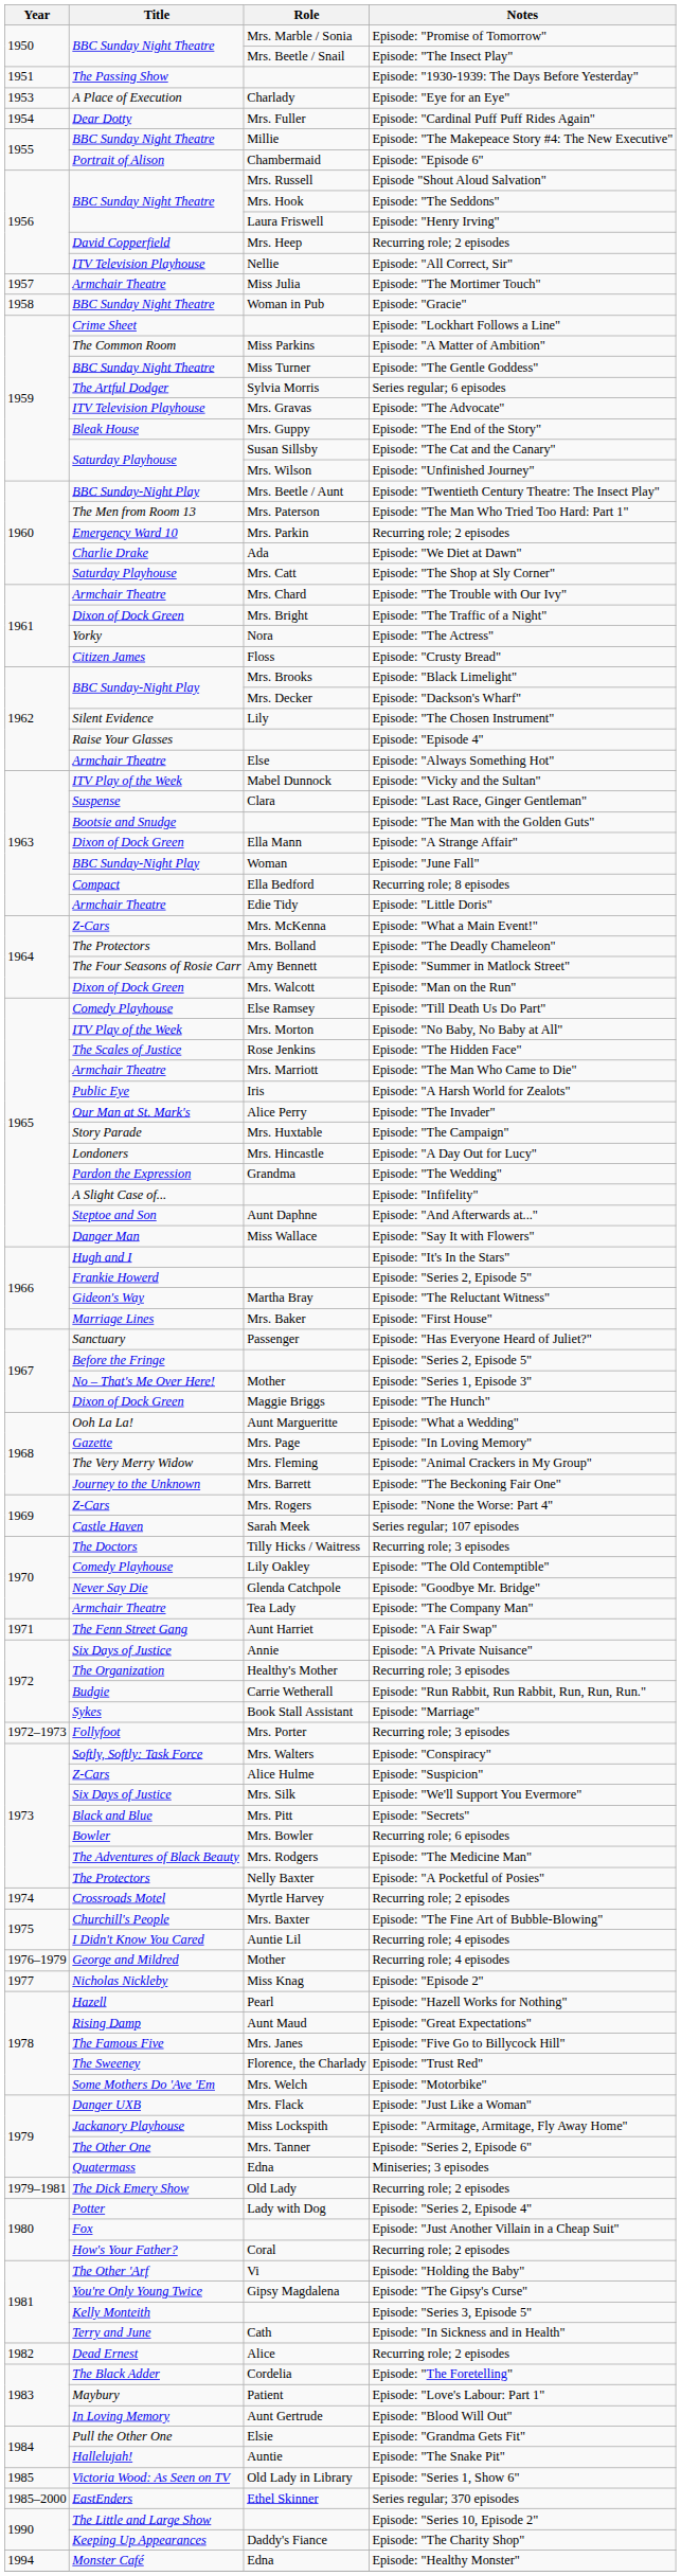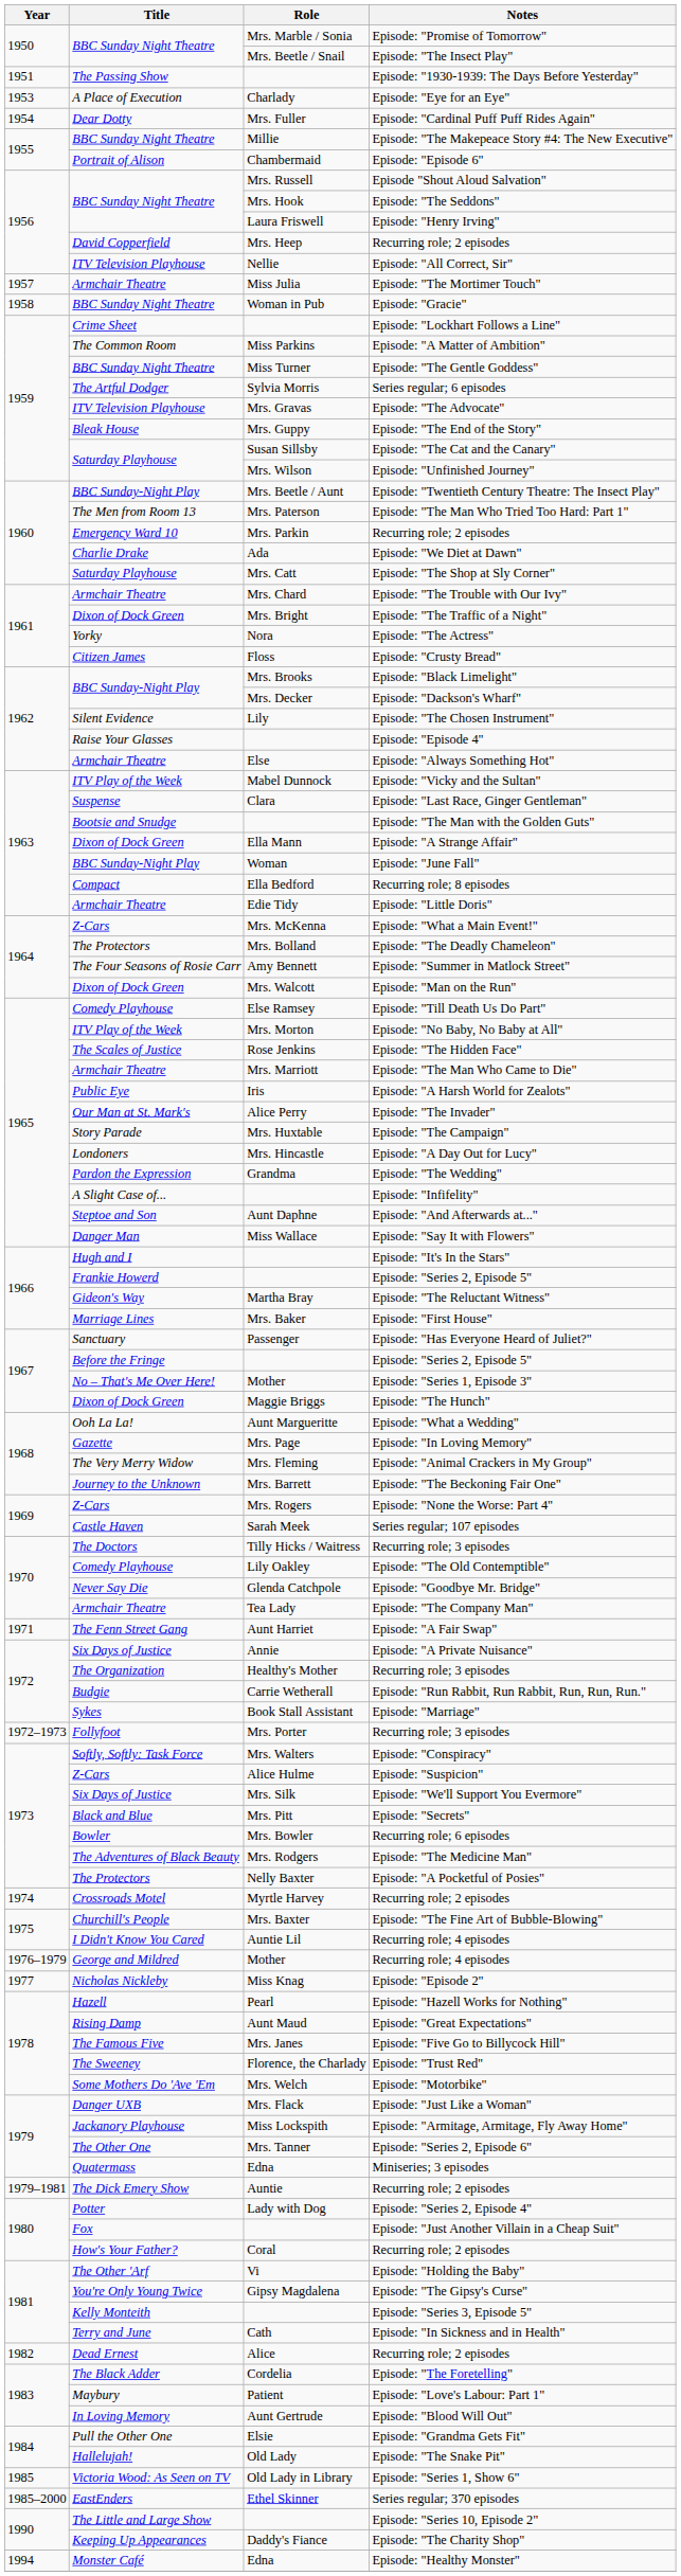The Dick Emery Show / Recurring role; 2 episodes | Role: Old Lady -> Auntie
Episode: "The Snake Pit" | Role: Auntie -> Old Lady
